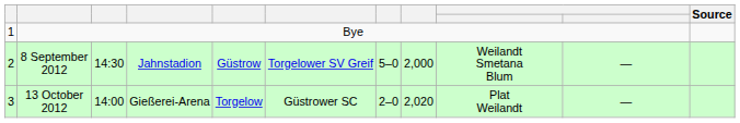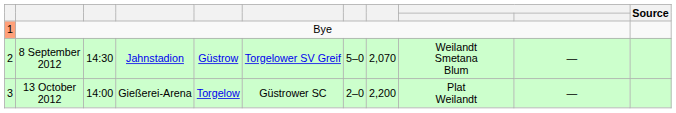Bye | column 1: no background -> lightsalmon background
8 September 2012 | column 8: 2,000 -> 2,070
13 October 2012 | column 8: 2,020 -> 2,200
